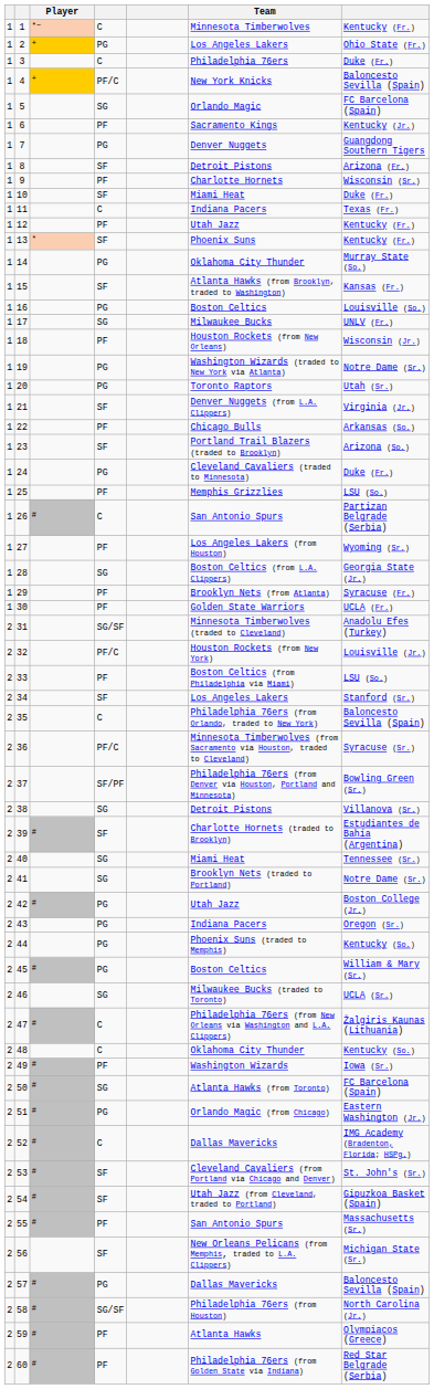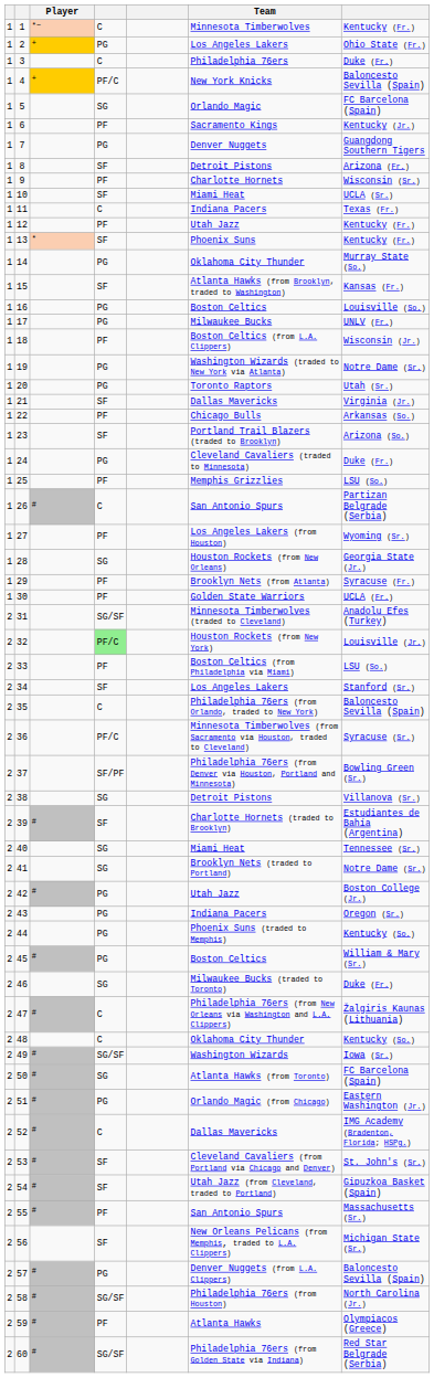10 | column 7: Duke (Fr.) -> UCLA (Sr.)
17 | column 4: SG -> PG
18 | Team: Houston Rockets (from New Orleans) -> Boston Celtics (from L.A. Clippers)
21 | Team: Denver Nuggets (from L.A. Clippers) -> Dallas Mavericks
28 | Team: Boston Celtics (from L.A. Clippers) -> Houston Rockets (from New Orleans)
32 | column 4: no background -> lightgreen background
46 | column 7: UCLA (Sr.) -> Duke (Fr.)
49 | column 4: PF -> SG/SF
57 | Team: Dallas Mavericks -> Denver Nuggets (from L.A. Clippers)
60 | column 4: PF -> SG/SF
